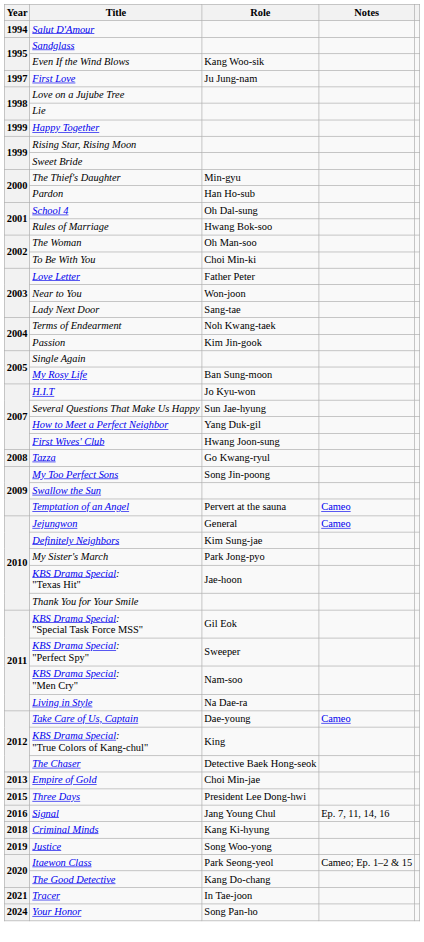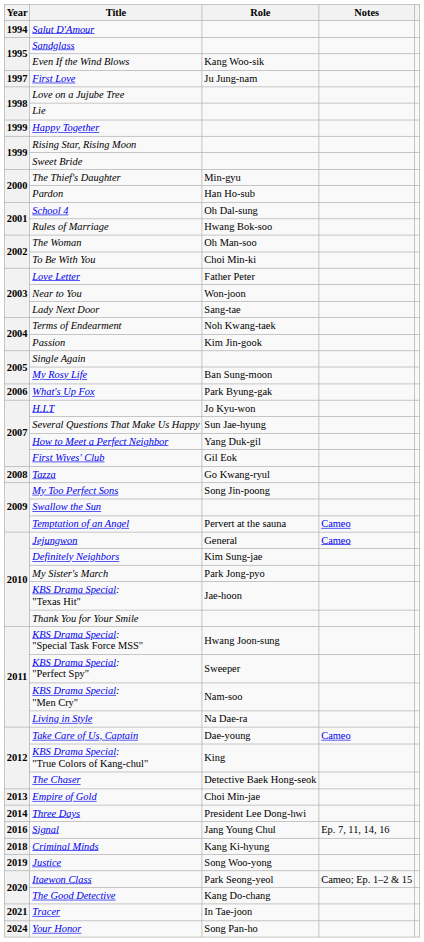+ row: 2006 | What's Up Fox | Park Byung-gak
First Wives' Club | Role: Hwang Joon-sung -> Gil Eok
KBS Drama Special: "Special Task Force MSS" | Role: Gil Eok -> Hwang Joon-sung
Three Days | Year: 2015 -> 2014
